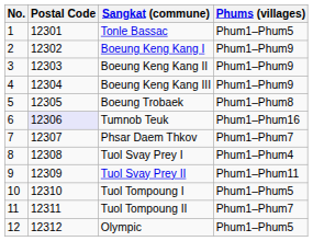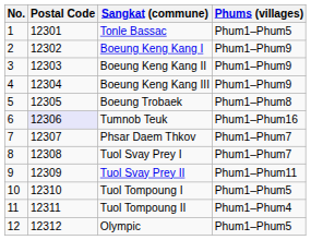Tuol Svay Prey I | Phums (villages): Phum1–Phum4 -> Phum1–Phum7
Tuol Tompoung II | Phums (villages): Phum1–Phum7 -> Phum1–Phum4
